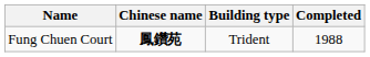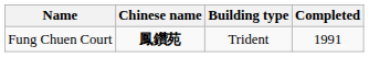Fung Chuen Court | Completed: 1988 -> 1991
